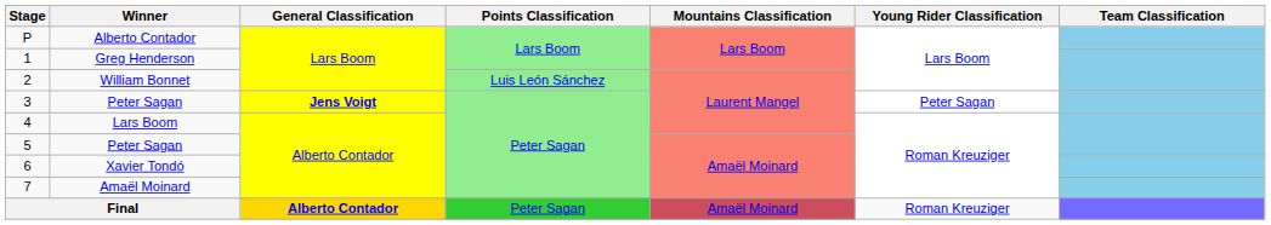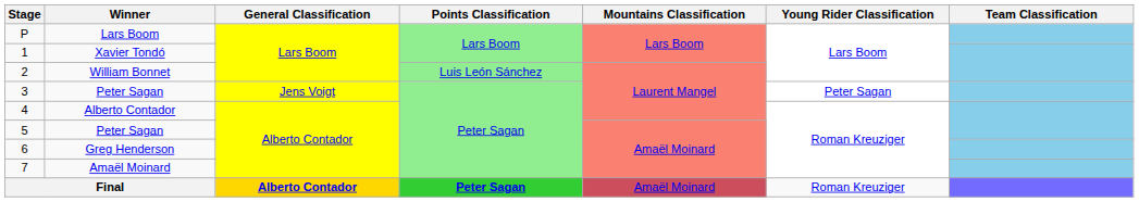P | Winner: Alberto Contador -> Lars Boom
1 | Winner: Greg Henderson -> Xavier Tondó
3 | General Classification: bold -> normal
4 | Winner: Lars Boom -> Alberto Contador
6 | Winner: Xavier Tondó -> Greg Henderson
Final | Points Classification: normal -> bold
